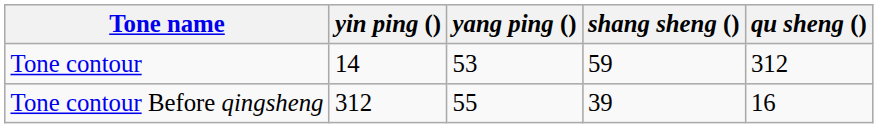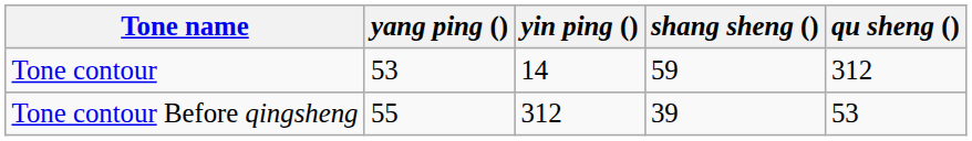columns swapped: yin ping () <-> yang ping ()
Tone contour Before qingsheng | qu sheng (): 16 -> 53
